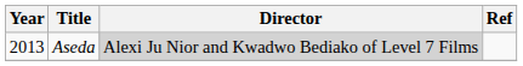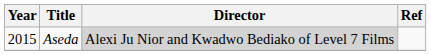Aseda | Year: 2013 -> 2015
